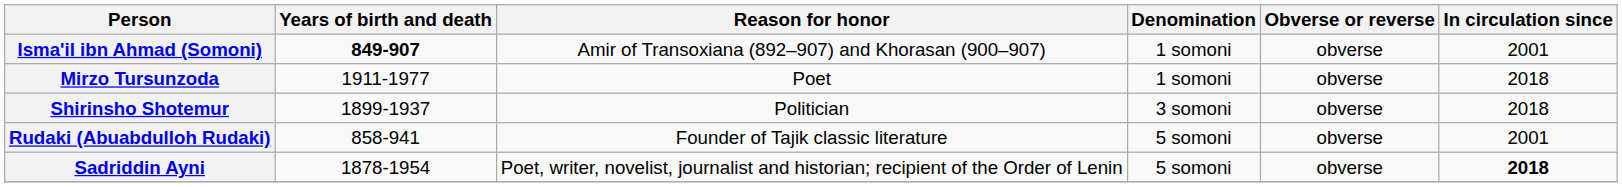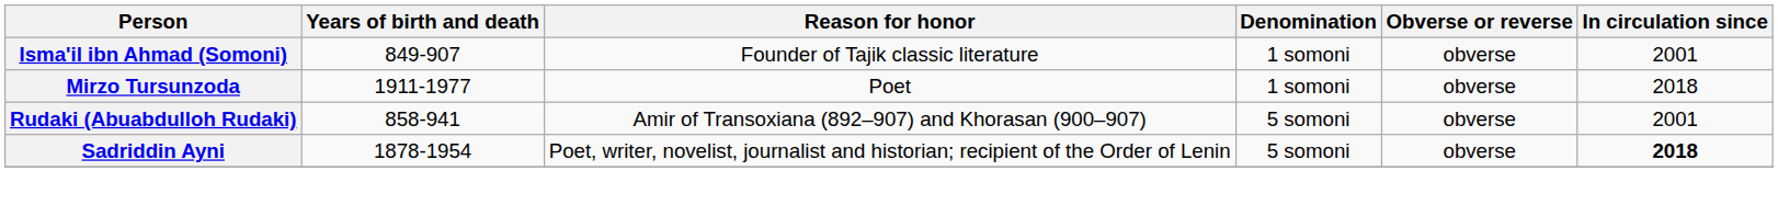Isma'il ibn Ahmad (Somoni) | Years of birth and death: bold -> normal
Isma'il ibn Ahmad (Somoni) | Reason for honor: Amir of Transoxiana (892–907) and Khorasan (900–907) -> Founder of Tajik classic literature
- row: Shirinsho Shotemur | 1899-1937 | Politician | 3 somoni | obverse | 2018
Rudaki (Abuabdulloh Rudaki) | Reason for honor: Founder of Tajik classic literature -> Amir of Transoxiana (892–907) and Khorasan (900–907)
